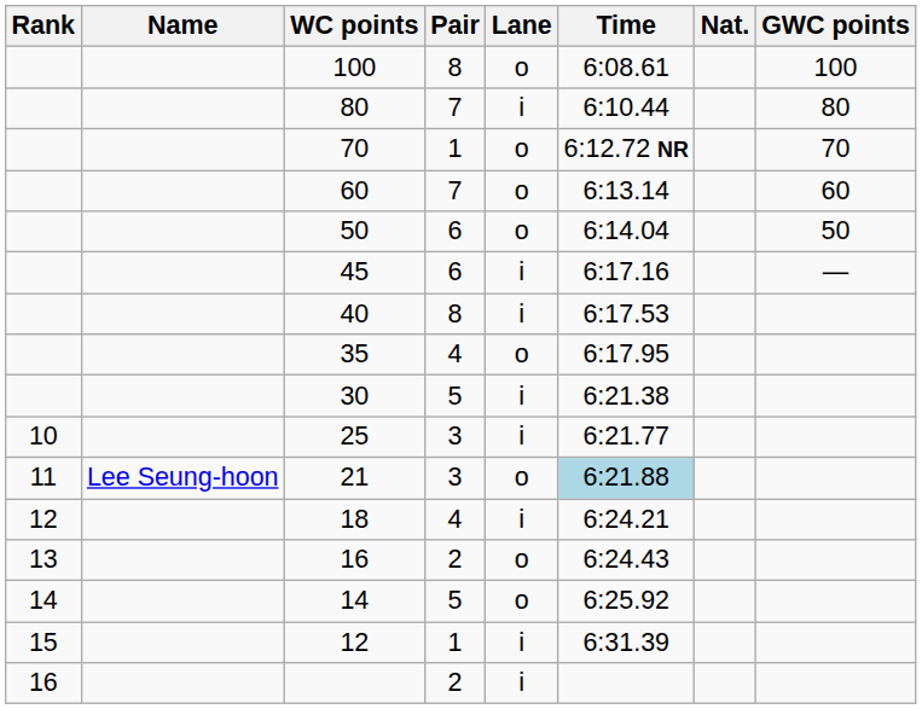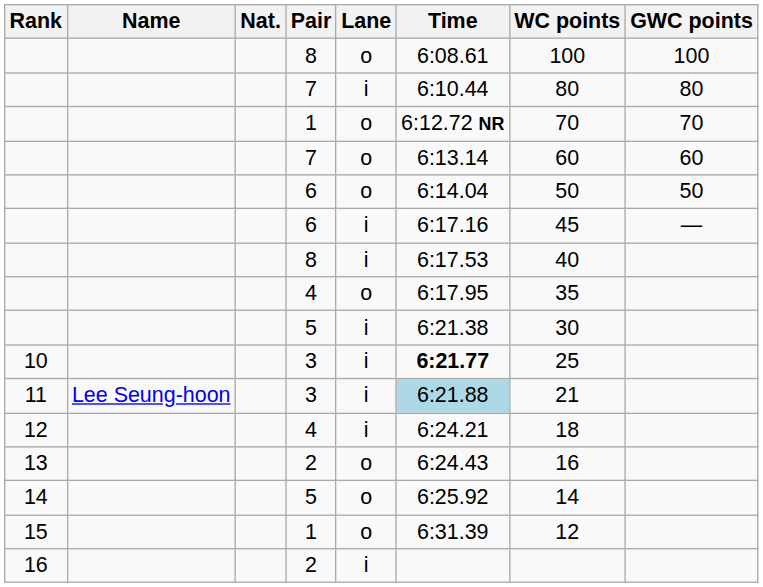columns swapped: Nat. <-> WC points
10 | Time: normal -> bold
11 | Lane: o -> i
15 | Lane: i -> o
